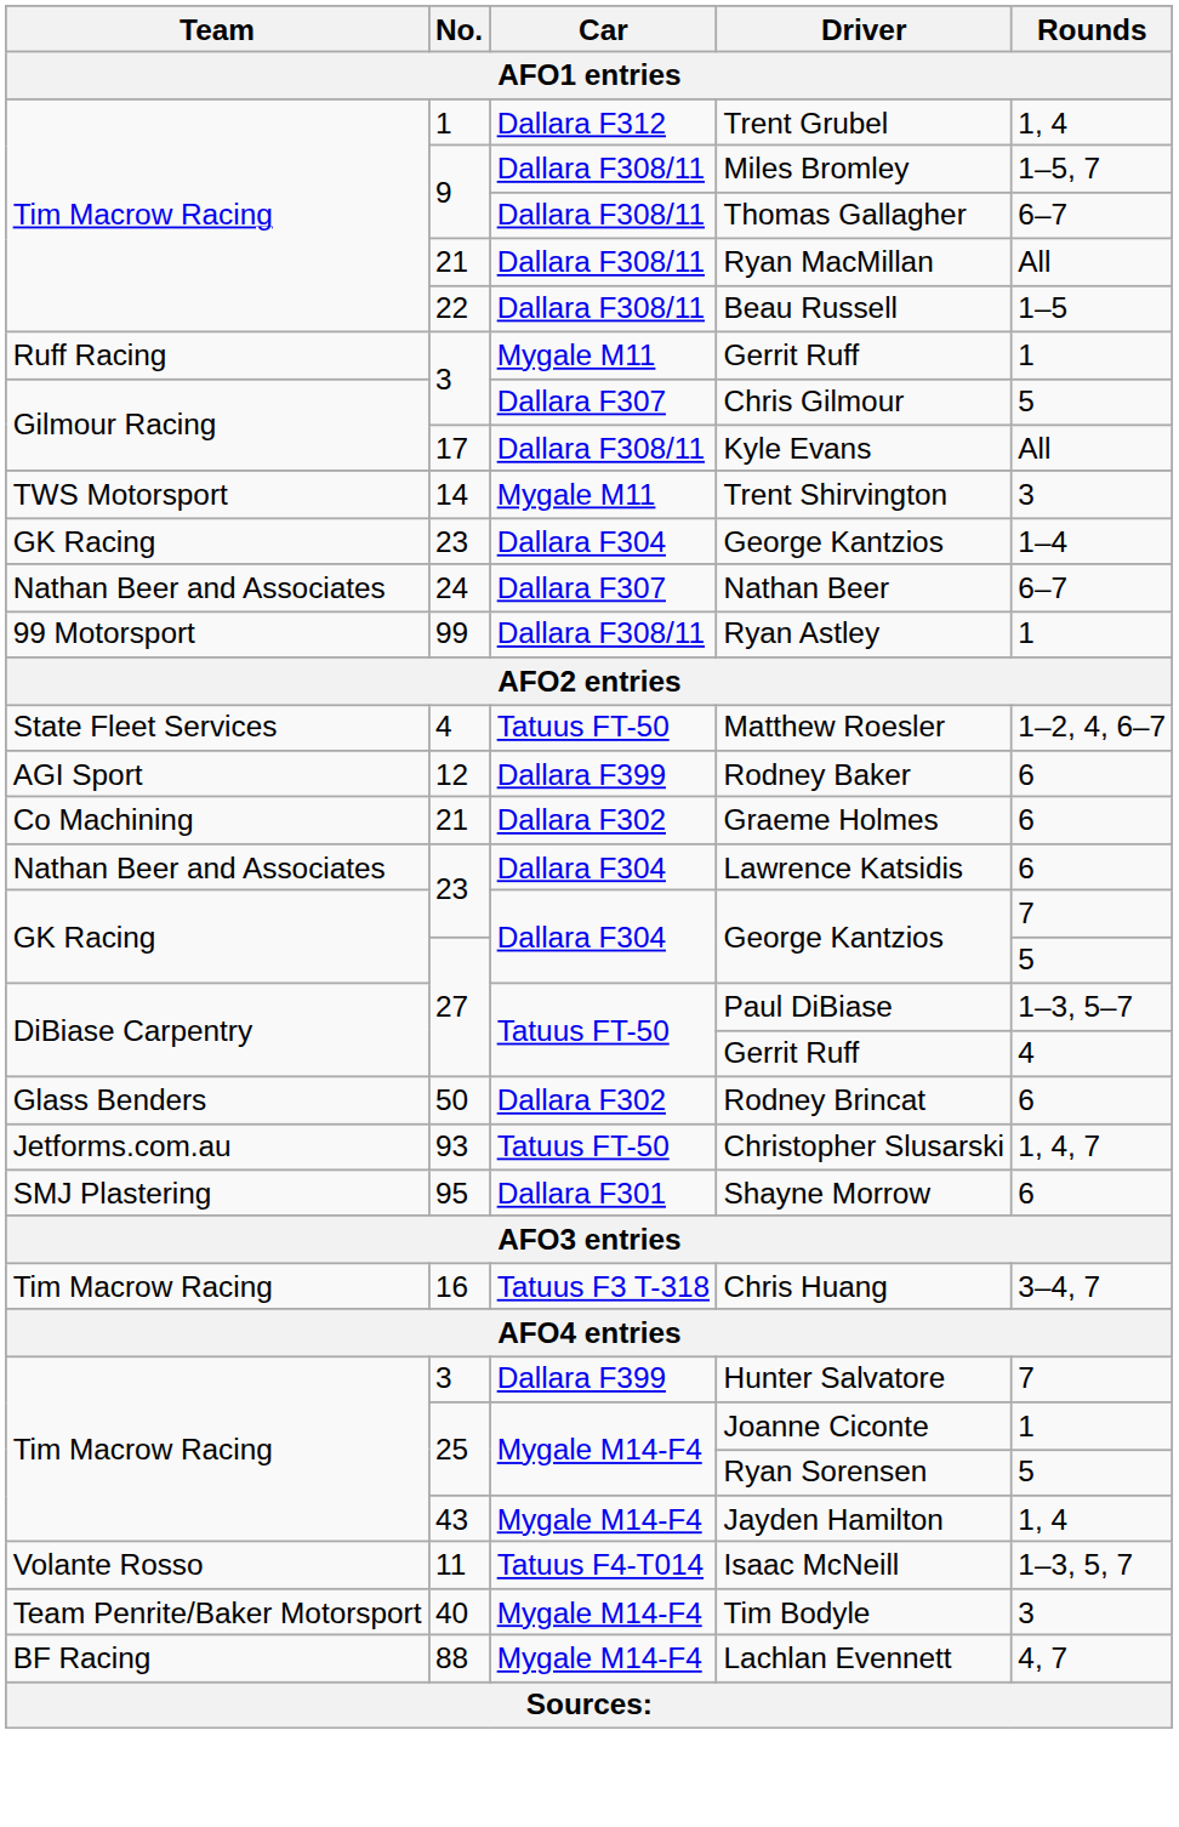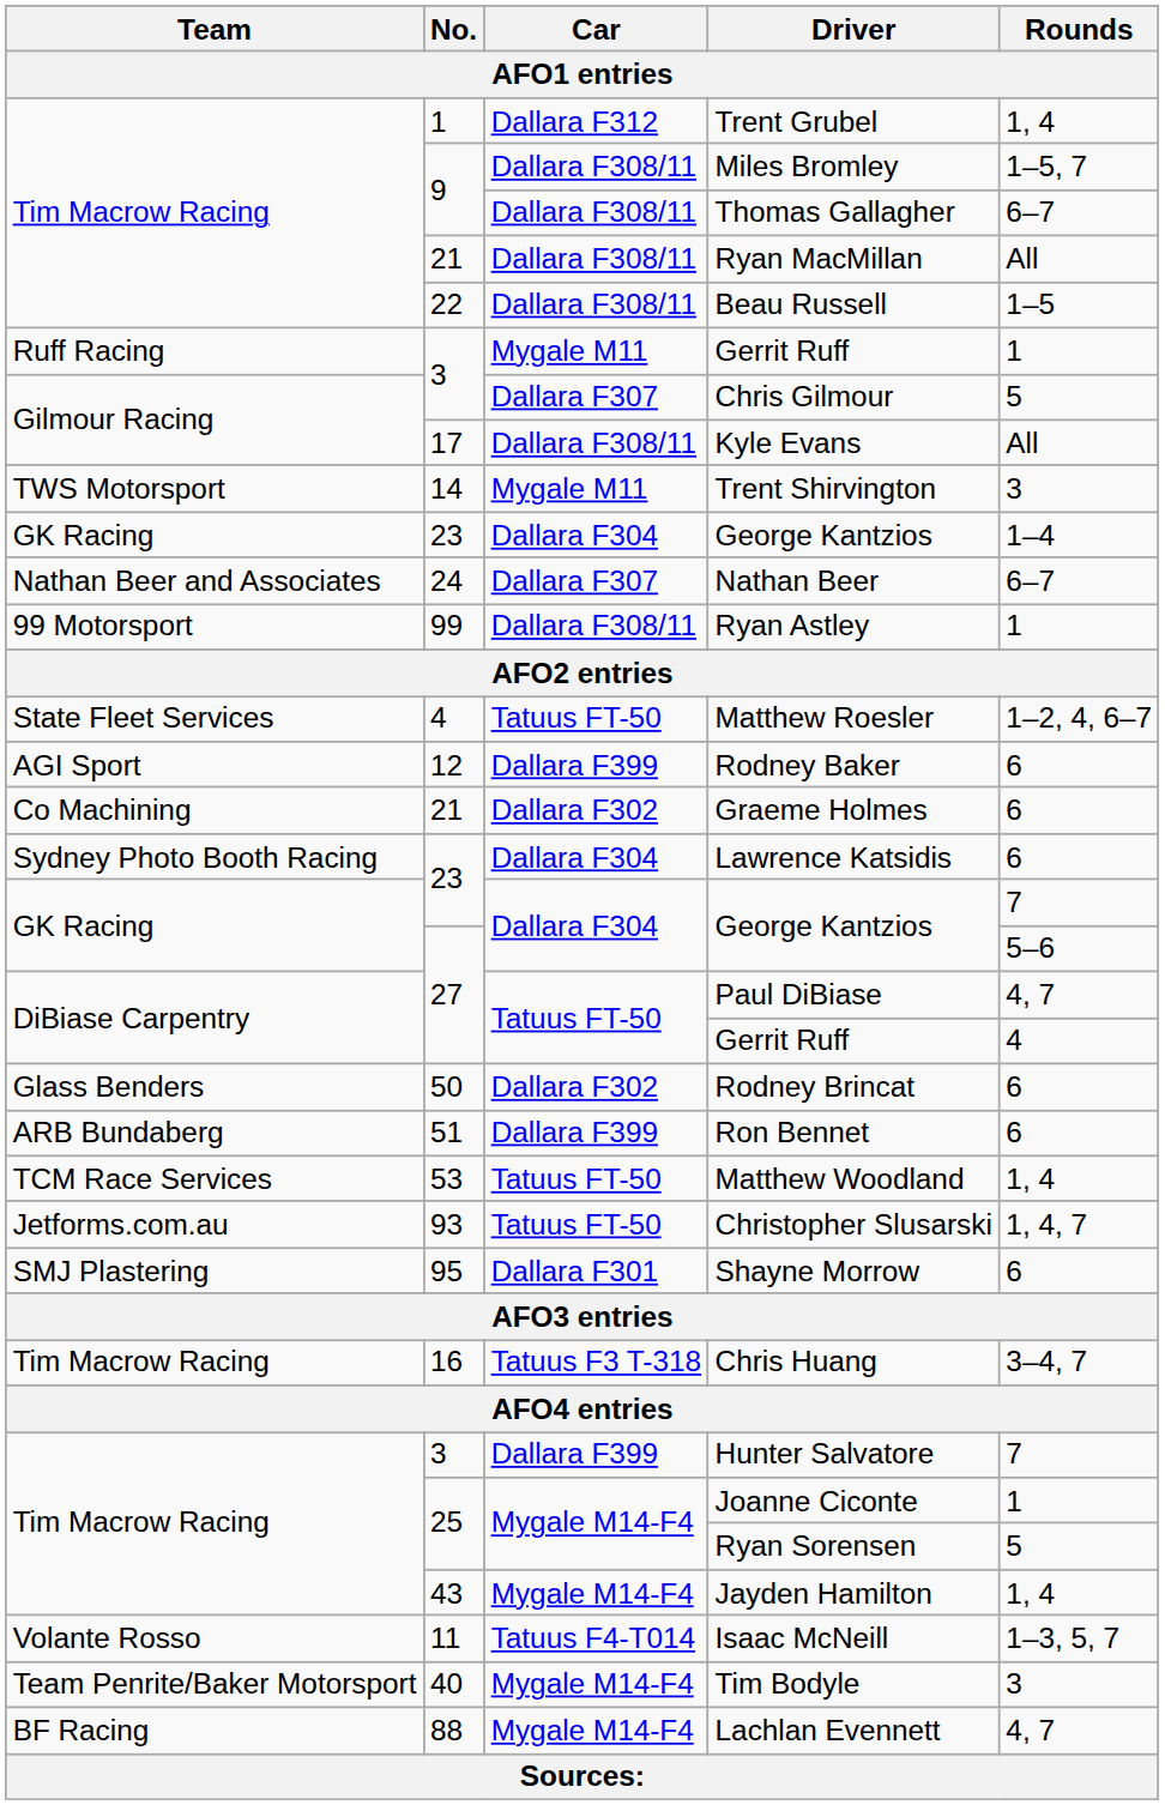Lawrence Katsidis | Team: Nathan Beer and Associates -> Sydney Photo Booth Racing
27 / George Kantzios | Rounds: 5 -> 5–6
Paul DiBiase | Rounds: 1–3, 5–7 -> 4, 7
+ row: ARB Bundaberg | 51 | Dallara F399 | Ron Bennet | 6
+ row: TCM Race Services | 53 | Tatuus FT-50 | Matthew Woodland | 1, 4
